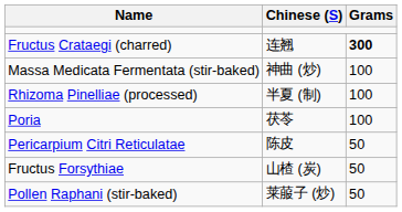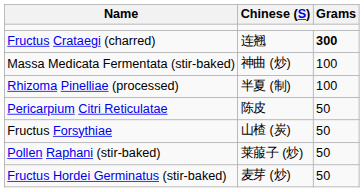- row: Poria | 茯苓 | 100
+ row: Fructus Hordei Germinatus (stir-baked) | 麦芽 (炒) | 50
